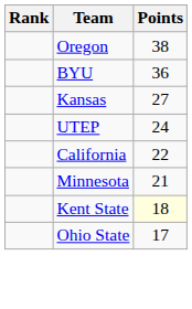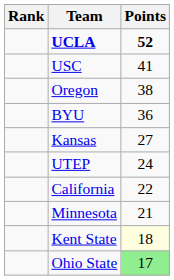+ row: UCLA | 52
+ row: USC | 41
Ohio State | Points: no background -> lightgreen background
